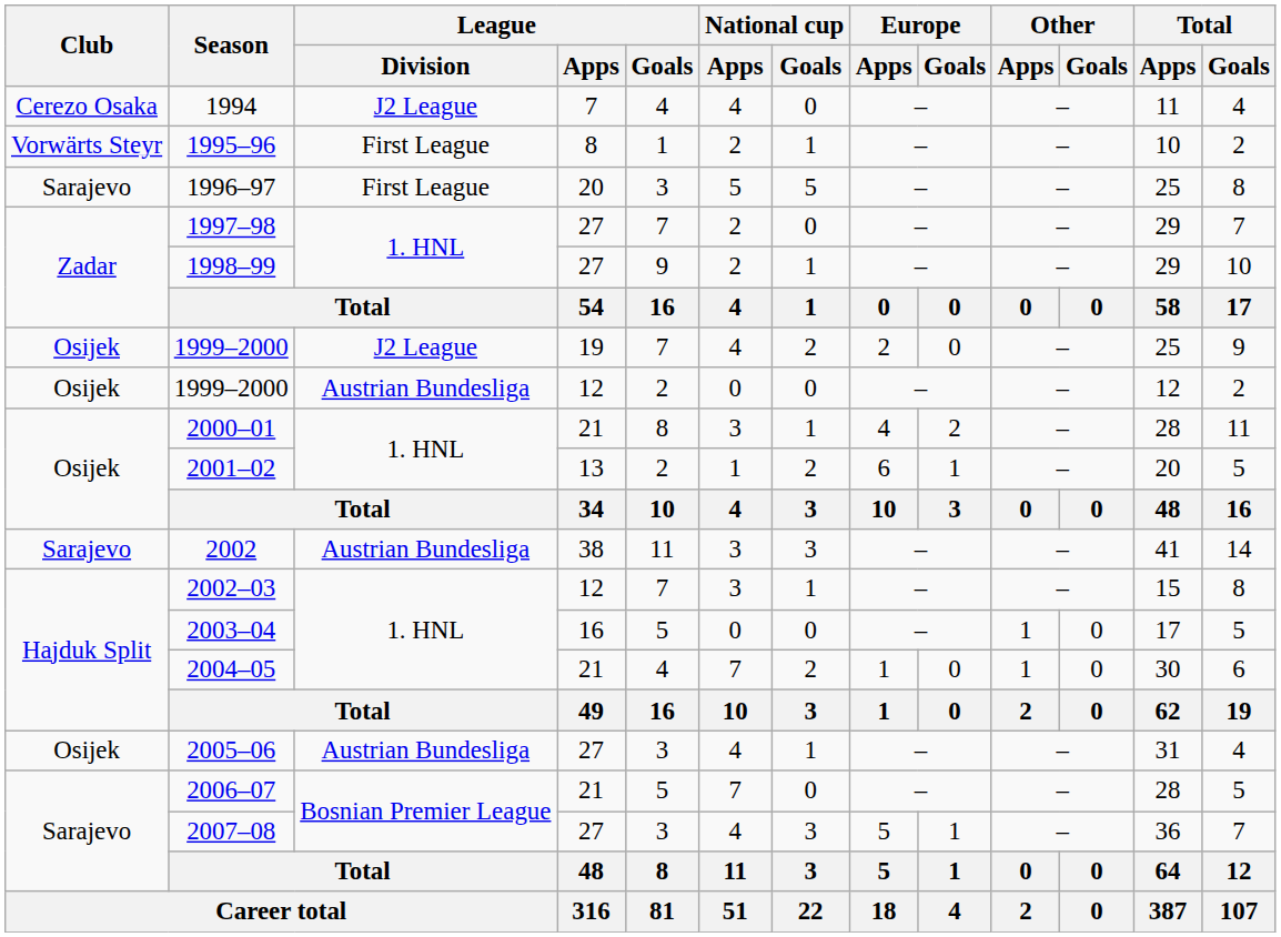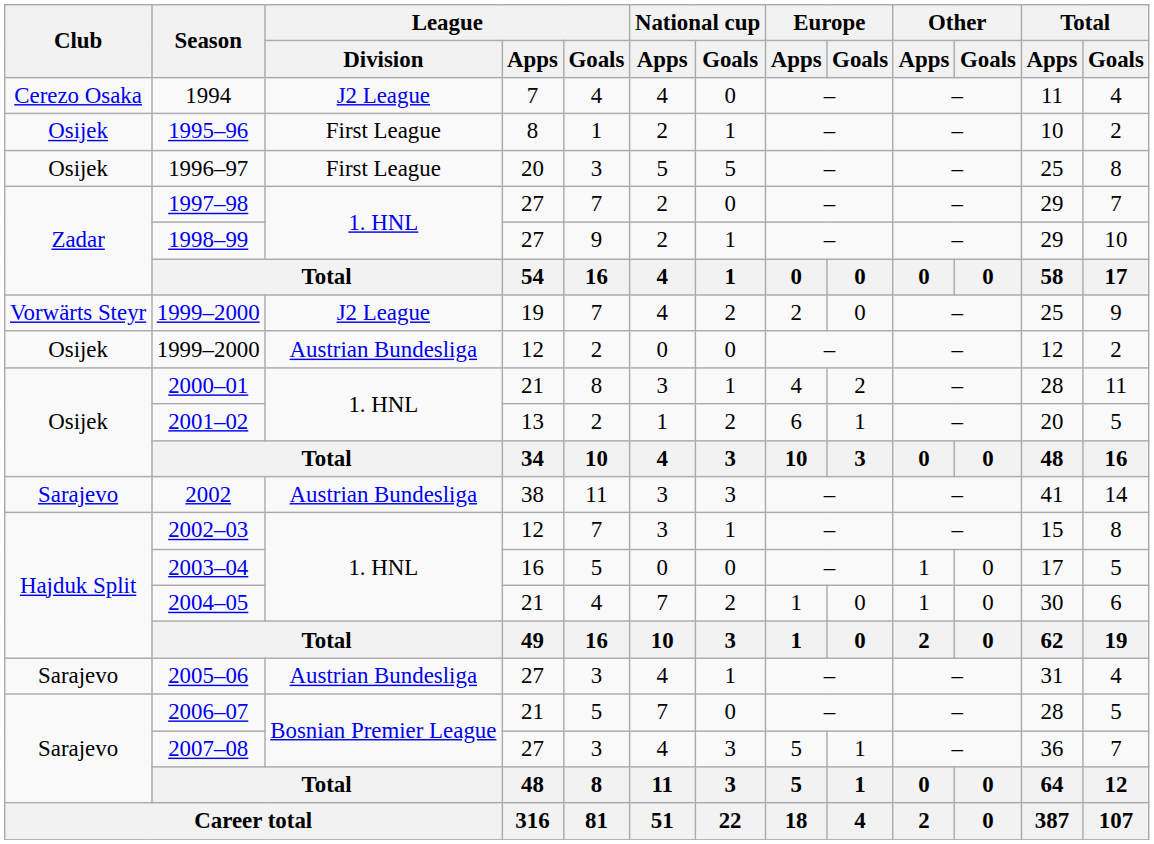1995–96 | Club: Vorwärts Steyr -> Osijek
1996–97 | Club: Sarajevo -> Osijek
1999–2000 / 19 | Club: Osijek -> Vorwärts Steyr
2005–06 | Club: Osijek -> Sarajevo
